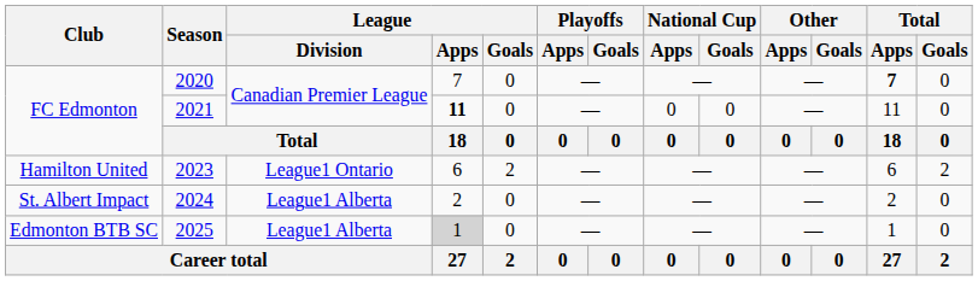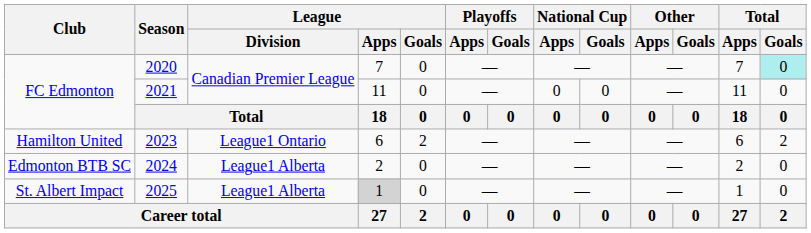2020 | Total / Apps: bold -> normal
2020 | Total / Goals: no background -> paleturquoise background
2021 | League / Apps: bold -> normal
2024 | Club: St. Albert Impact -> Edmonton BTB SC
2025 | Club: Edmonton BTB SC -> St. Albert Impact
